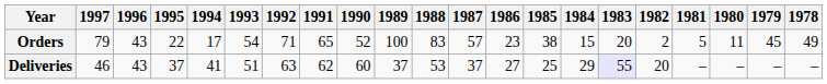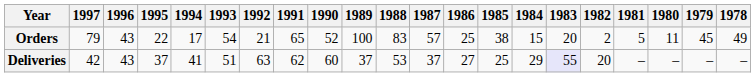Orders | 1992: 71 -> 21
Orders | 1986: 23 -> 25
Deliveries | 1997: 46 -> 42
